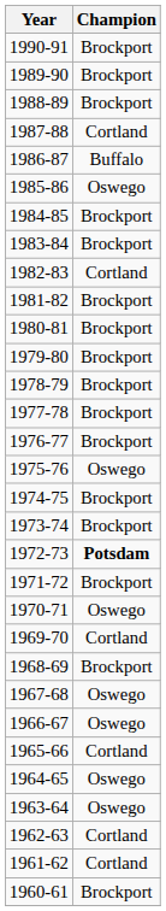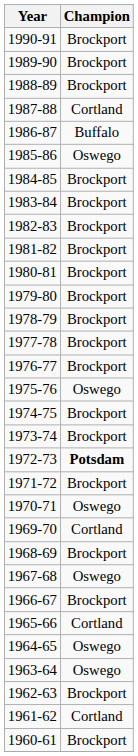1982-83 | Champion: Cortland -> Brockport
1966-67 | Champion: Oswego -> Brockport
1962-63 | Champion: Cortland -> Brockport
